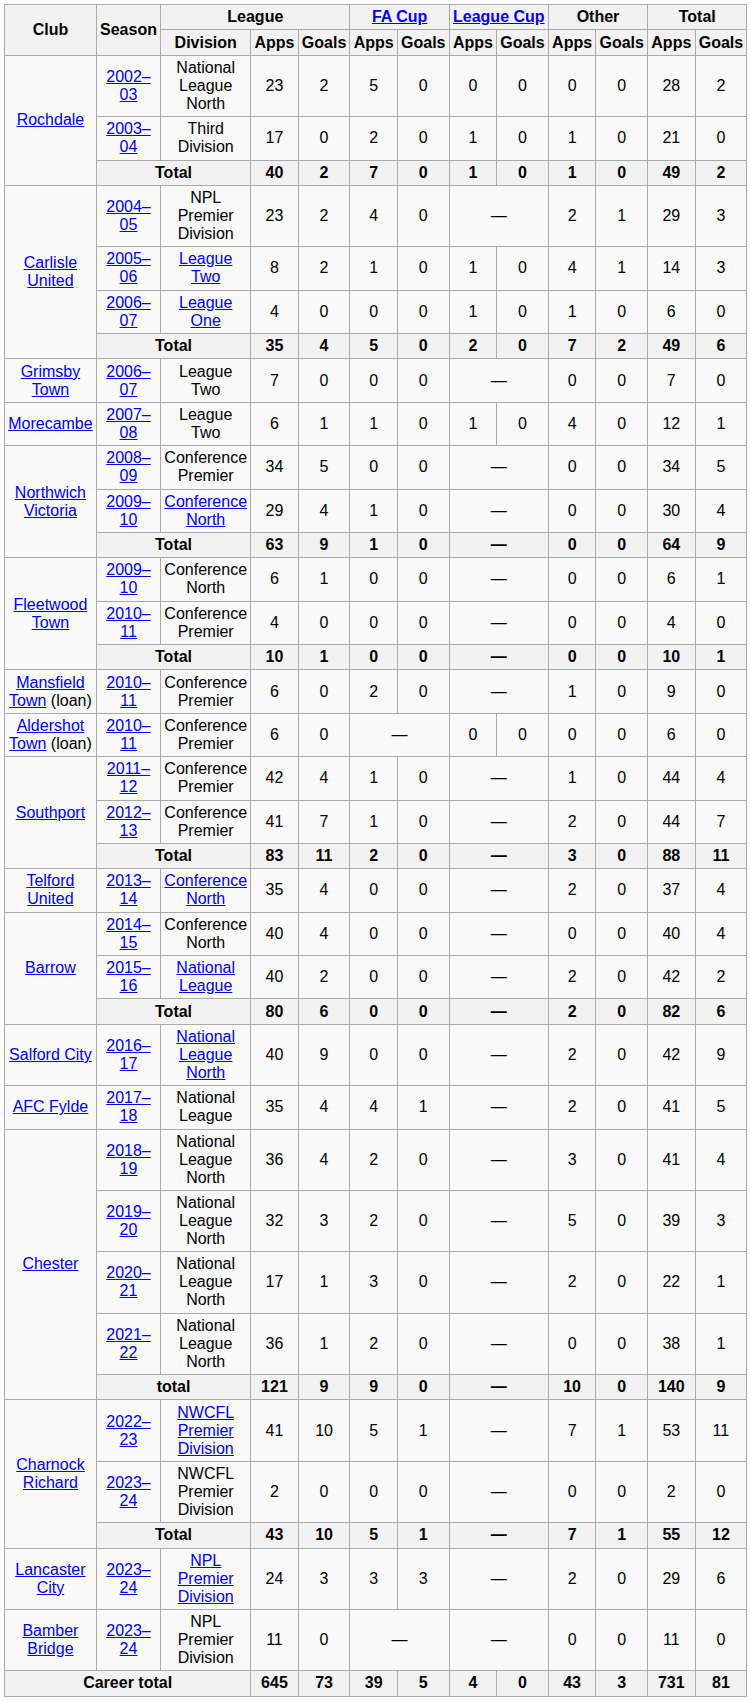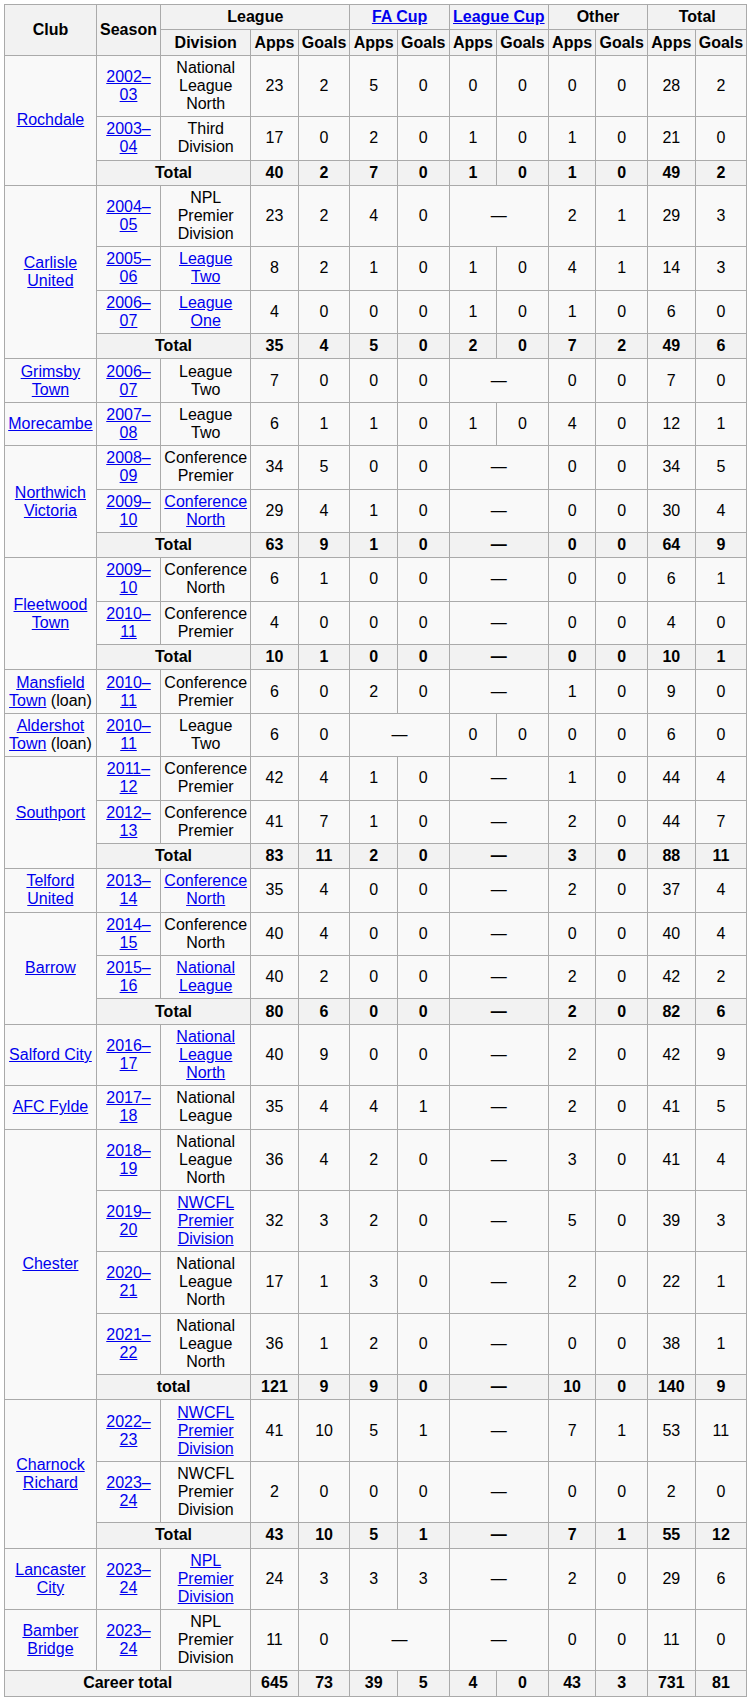Aldershot Town (loan) / 2010–11 | League / Division: Conference Premier -> League Two
2019–20 | League / Division: National League North -> NWCFL Premier Division
